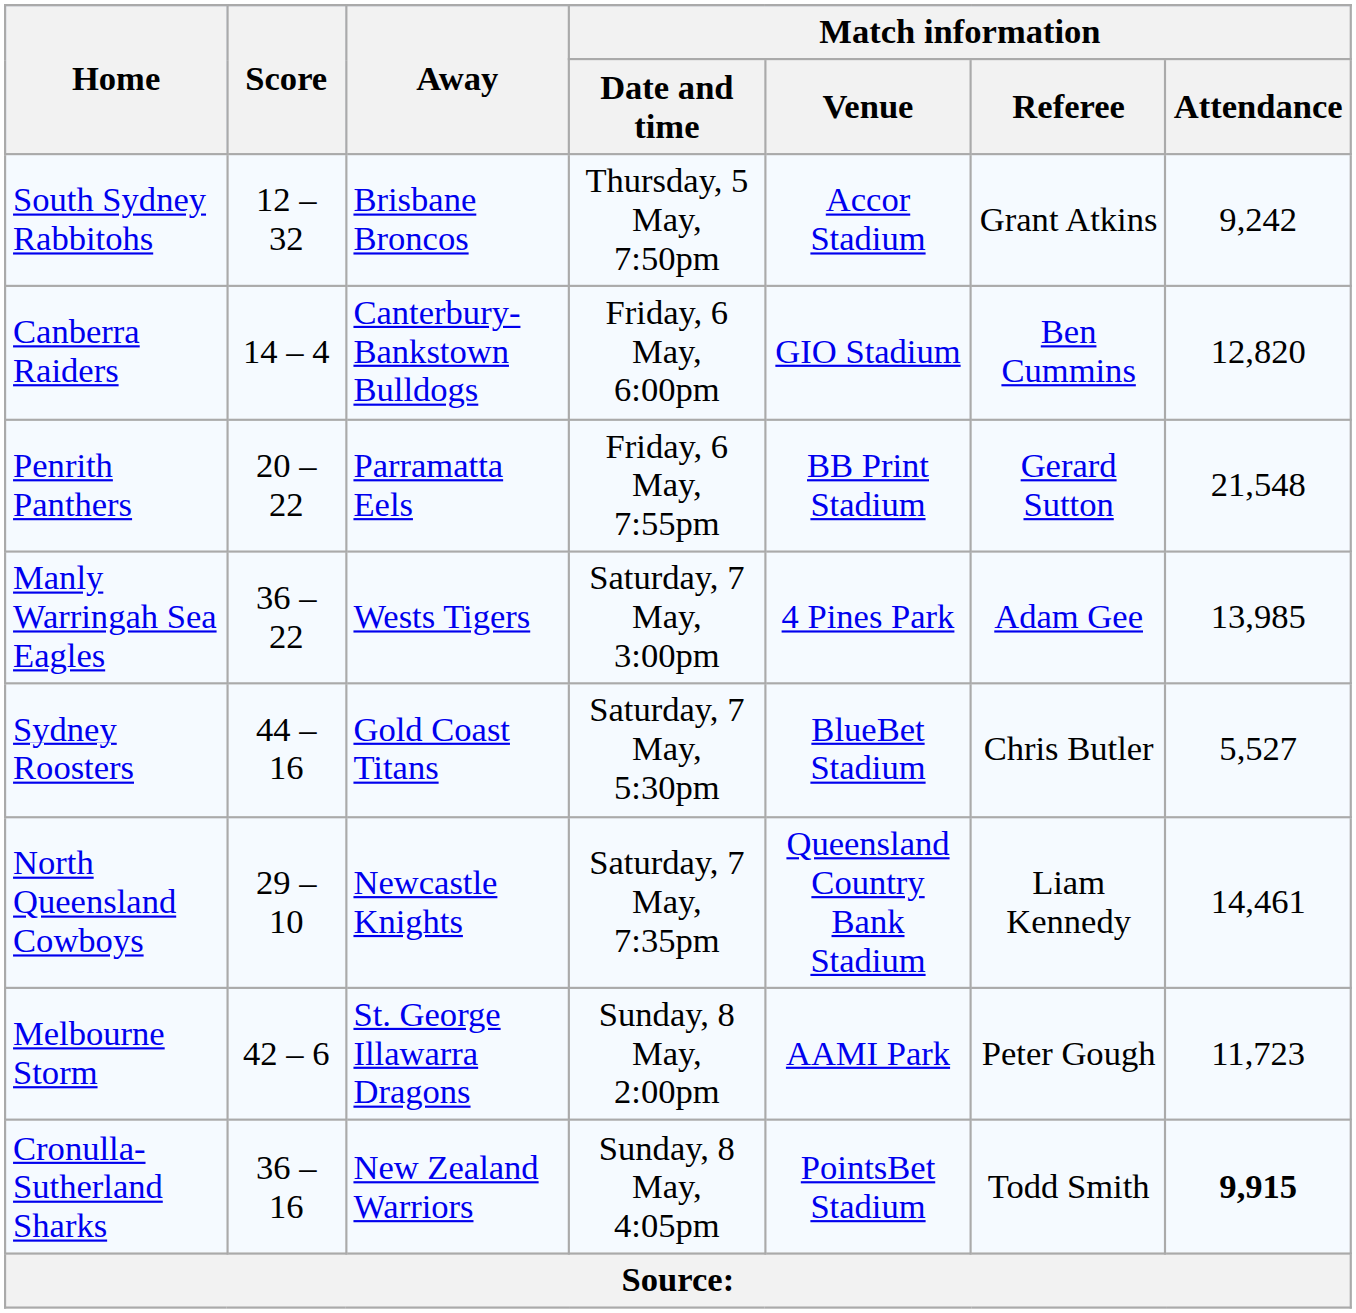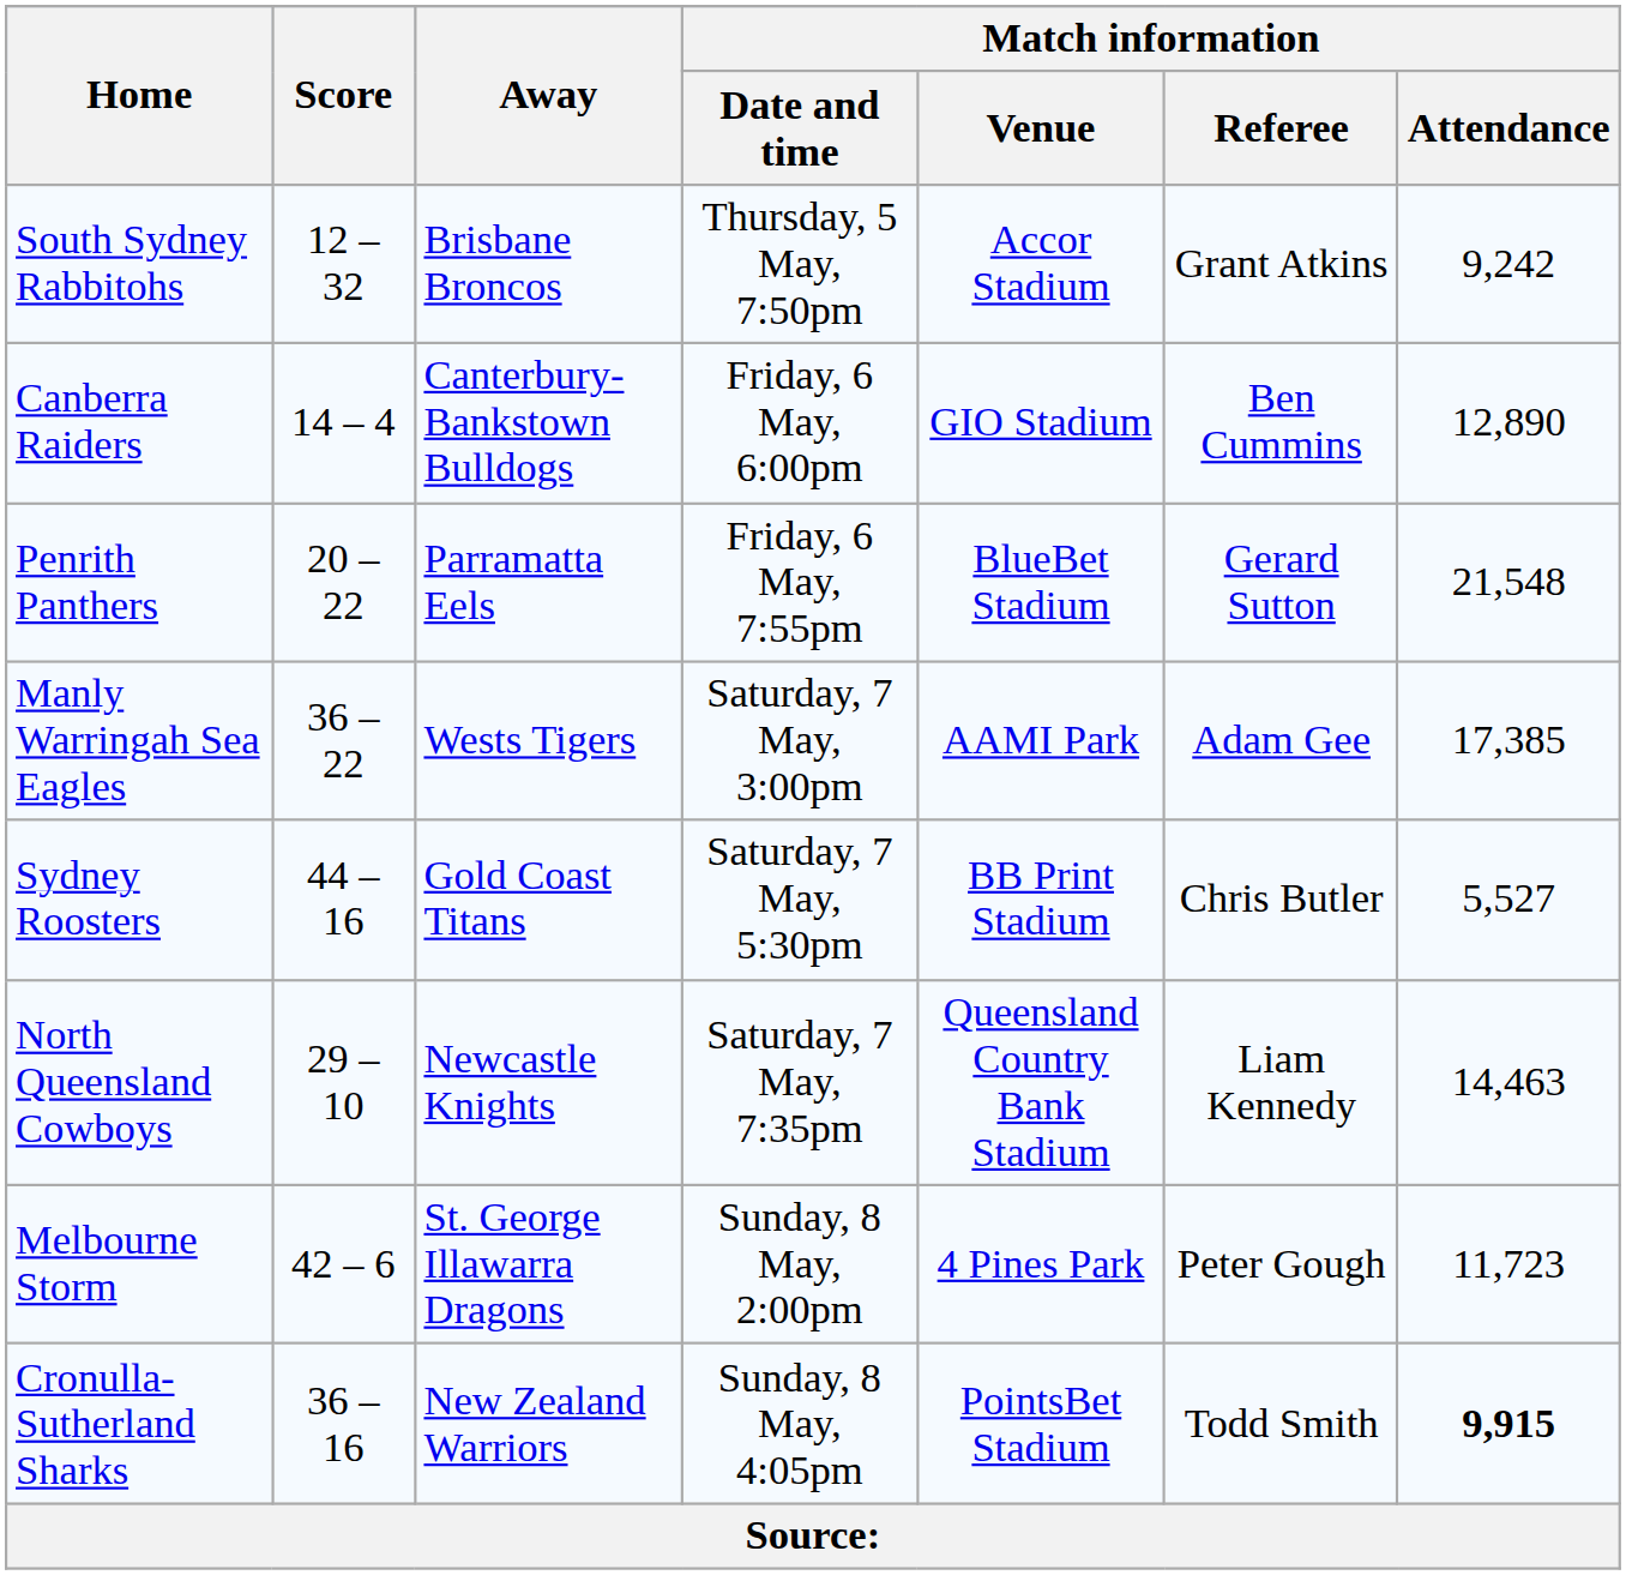Canberra Raiders | Match information / Attendance: 12,820 -> 12,890
Penrith Panthers | Match information / Venue: BB Print Stadium -> BlueBet Stadium
Manly Warringah Sea Eagles | Match information / Venue: 4 Pines Park -> AAMI Park
Manly Warringah Sea Eagles | Match information / Attendance: 13,985 -> 17,385
Sydney Roosters | Match information / Venue: BlueBet Stadium -> BB Print Stadium
North Queensland Cowboys | Match information / Attendance: 14,461 -> 14,463
Melbourne Storm | Match information / Venue: AAMI Park -> 4 Pines Park
